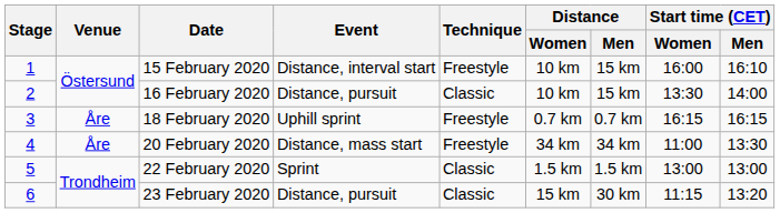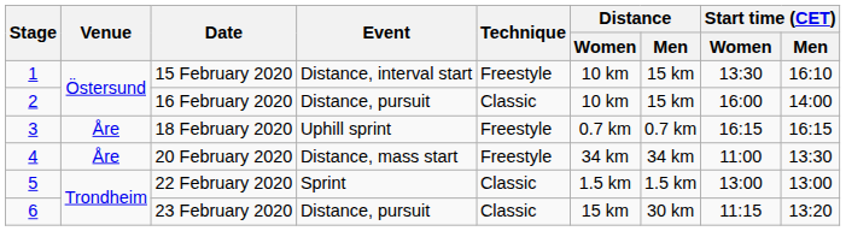15 February 2020 | Start time (CET) / Women: 16:00 -> 13:30
16 February 2020 | Start time (CET) / Women: 13:30 -> 16:00
